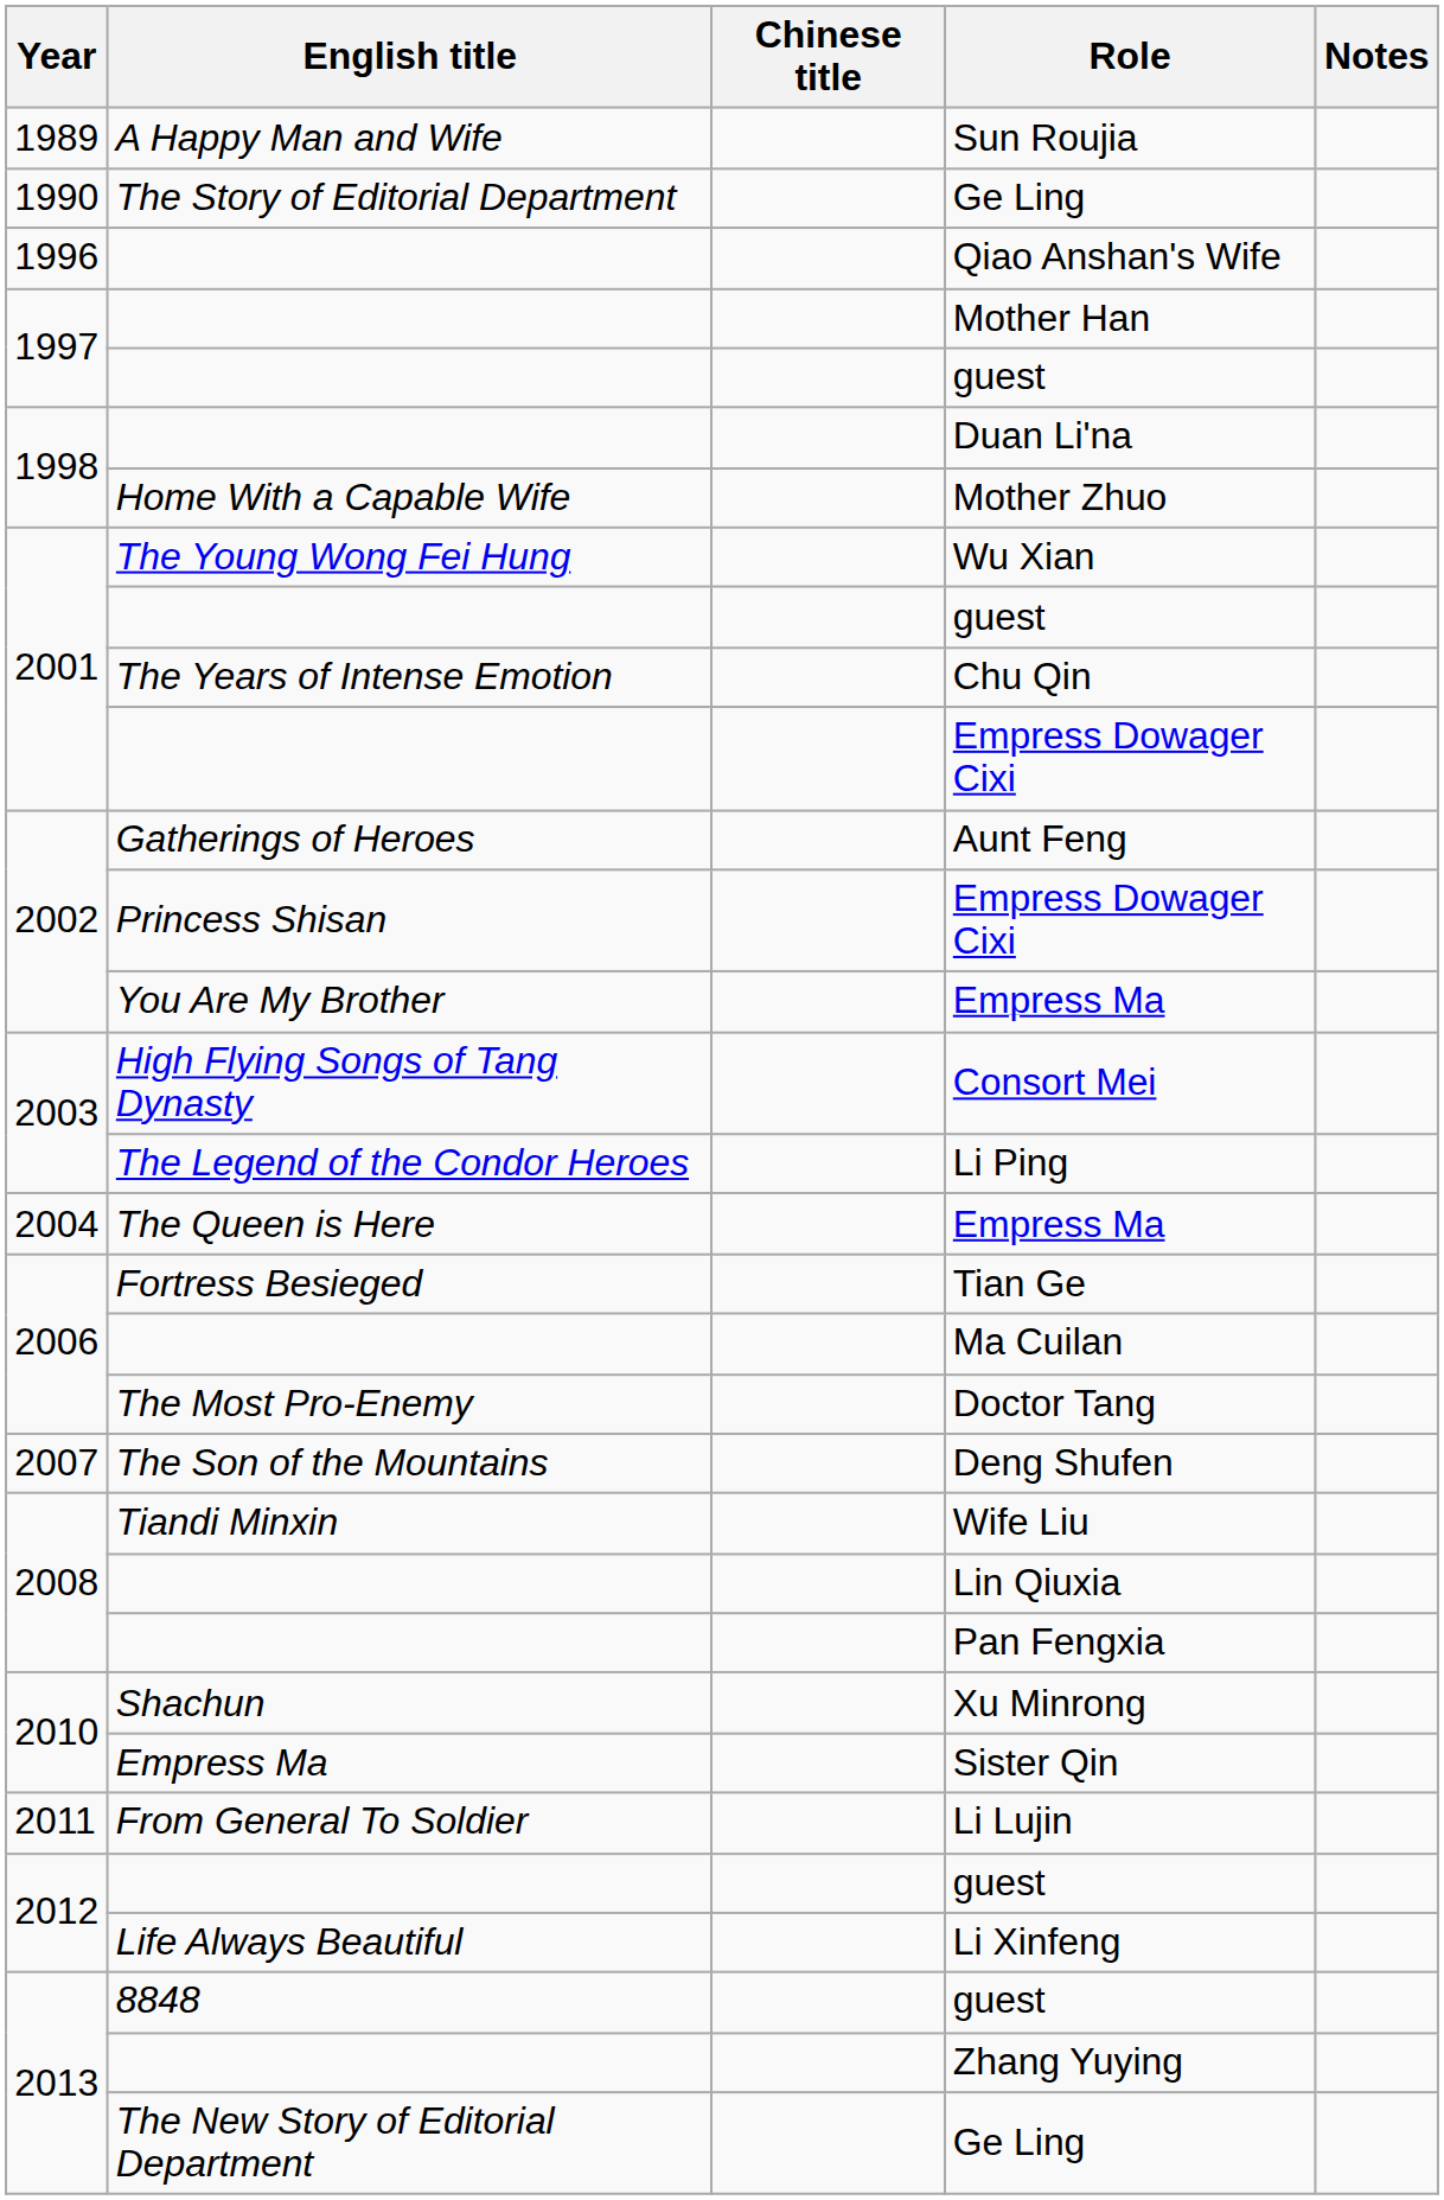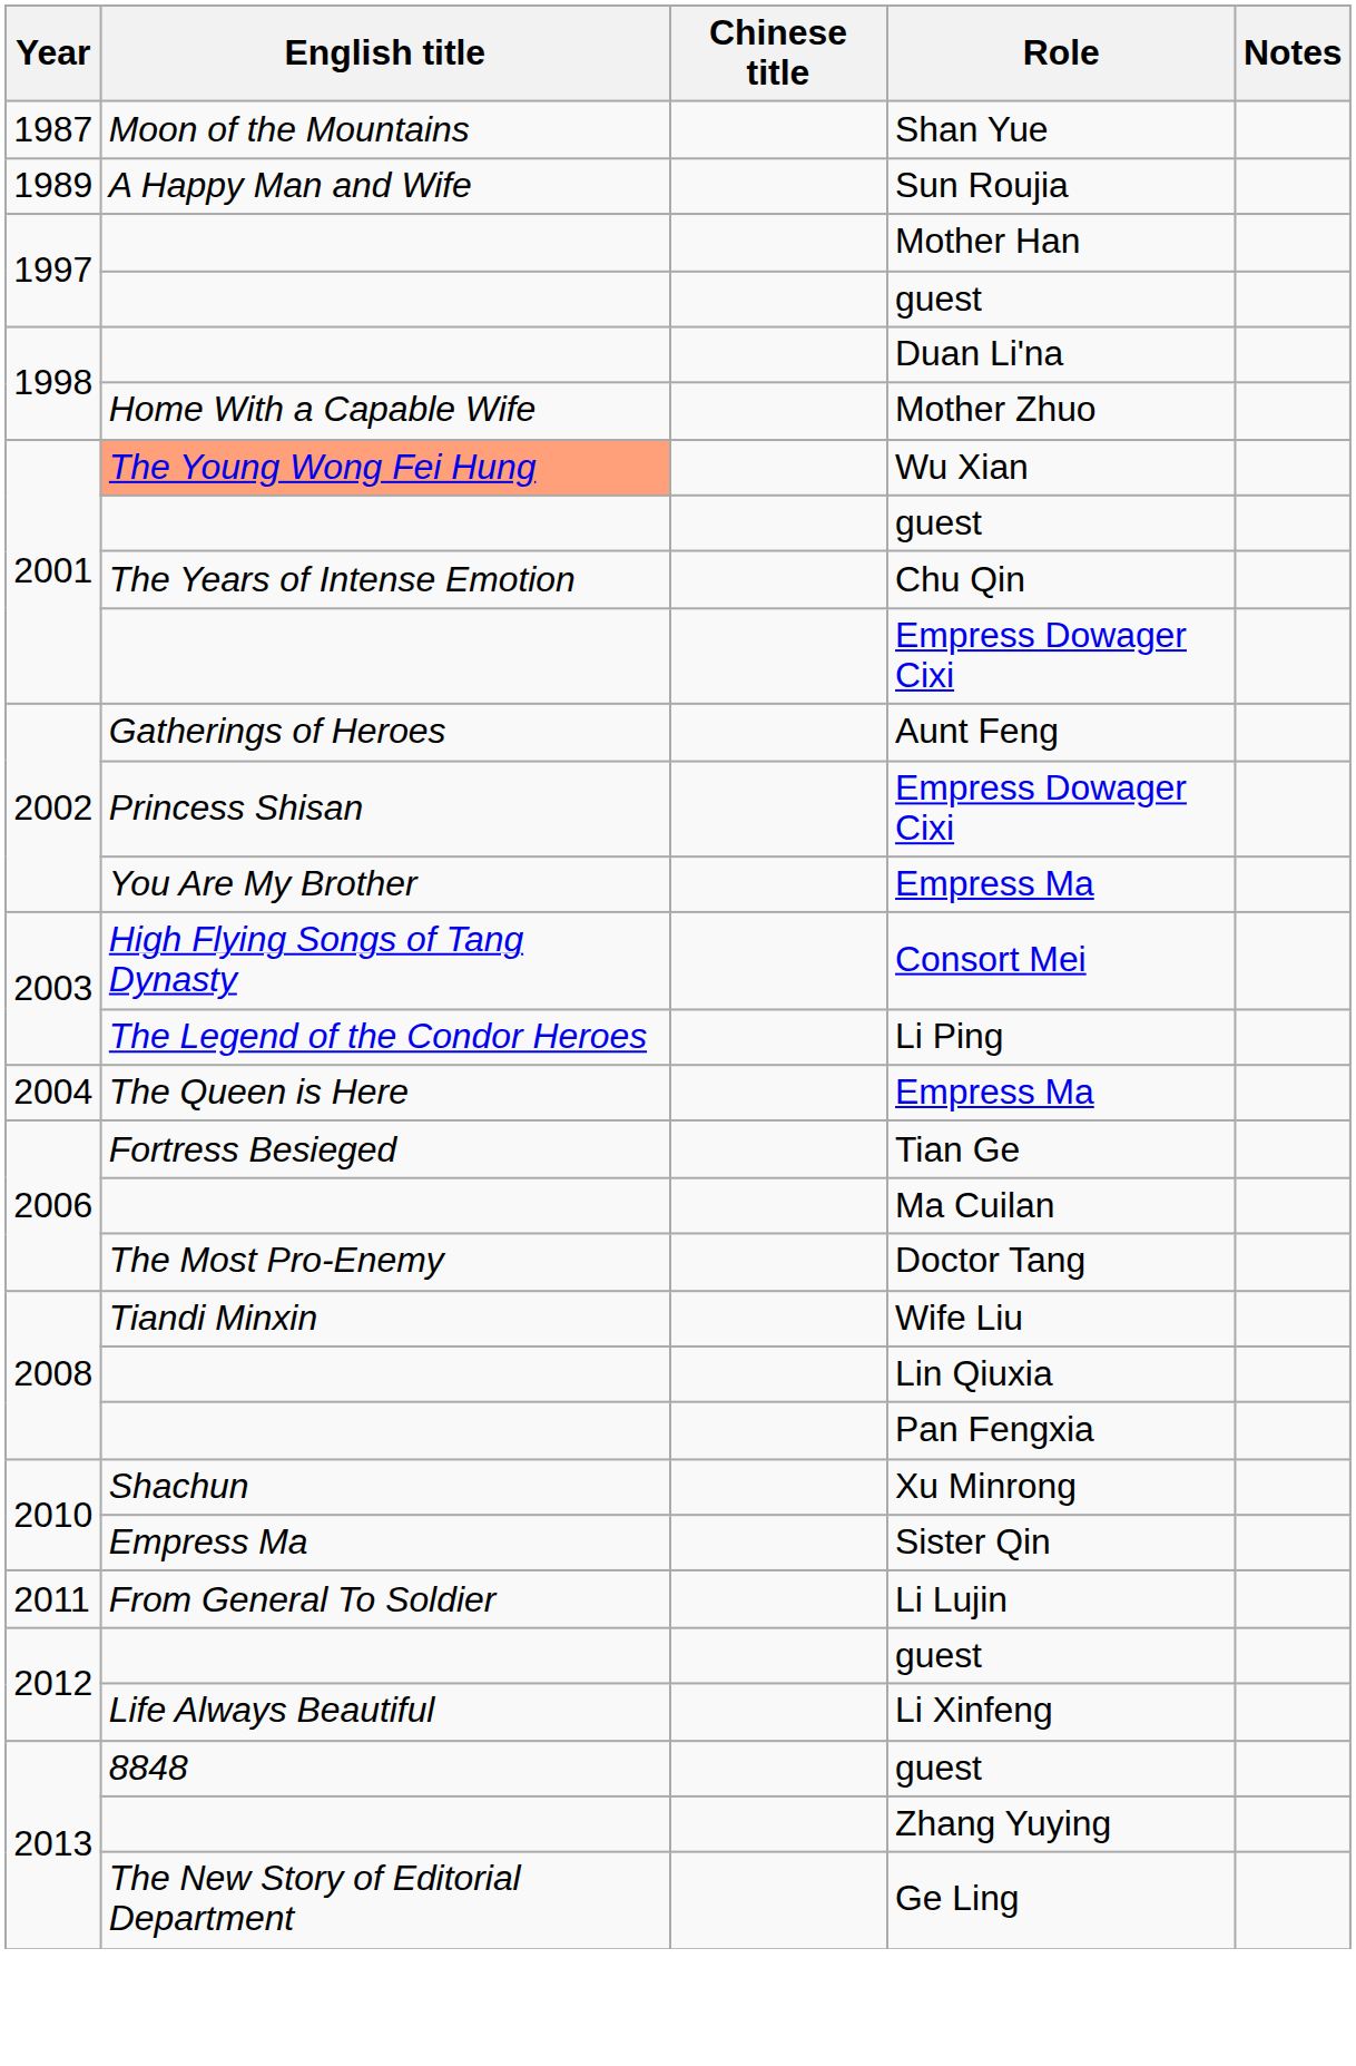+ row: 1987 | Moon of the Mountains | Shan Yue
- row: 1990 | The Story of Editorial Department | Ge Ling
- row: 1996 | Qiao Anshan's Wife
Wu Xian | English title: no background -> lightsalmon background
- row: 2007 | The Son of the Mountains | Deng Shufen
